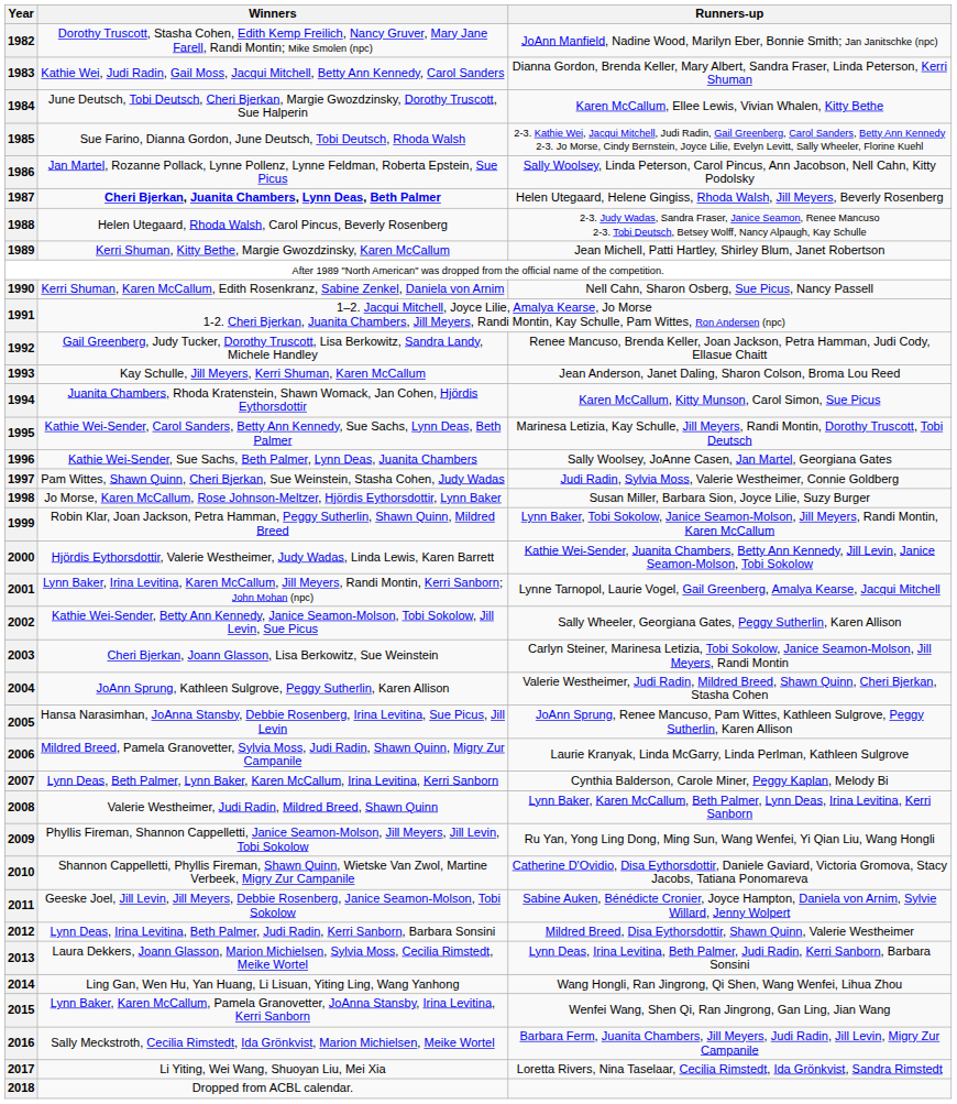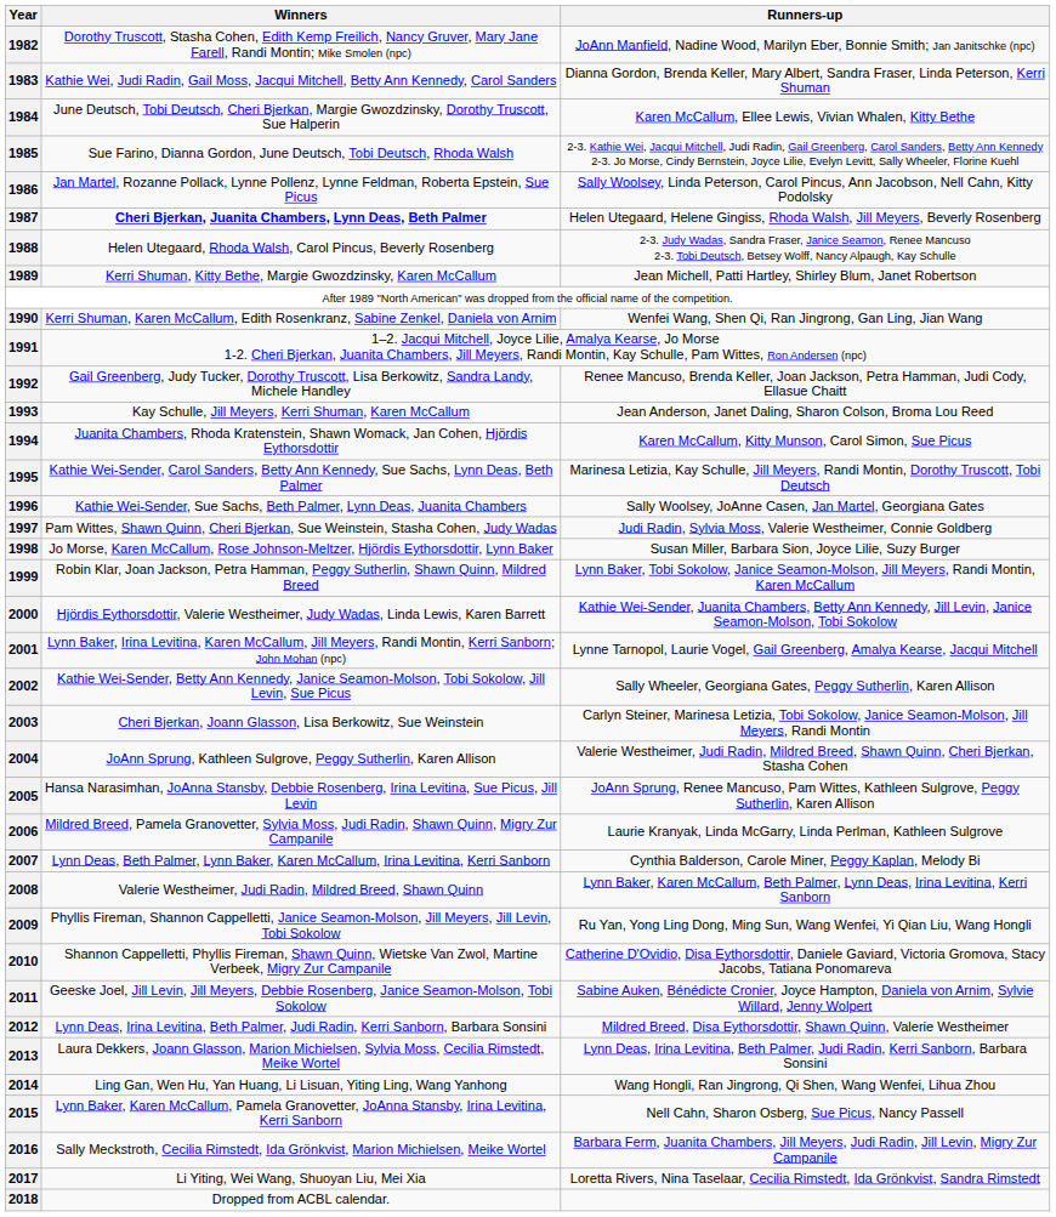1990 | Runners-up: Nell Cahn, Sharon Osberg, Sue Picus, Nancy Passell -> Wenfei Wang, Shen Qi, Ran Jingrong, Gan Ling, Jian Wang
2015 | Runners-up: Wenfei Wang, Shen Qi, Ran Jingrong, Gan Ling, Jian Wang -> Nell Cahn, Sharon Osberg, Sue Picus, Nancy Passell
